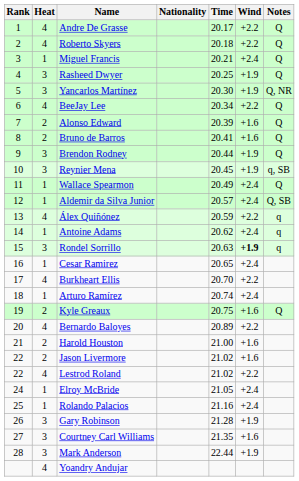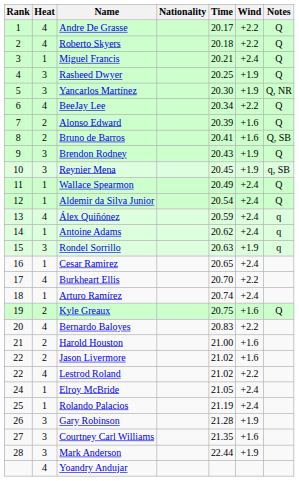Bruno de Barros | Notes: Q -> Q, SB
Brendon Rodney | Time: 20.44 -> 20.43
Aldemir da Silva Junior | Time: 20.57 -> 20.54
Aldemir da Silva Junior | Notes: Q, SB -> Q
Álex Quiñónez | Wind: +2.2 -> +2.4
Rondel Sorrillo | Wind: bold -> normal
Bernardo Baloyes | Time: 20.89 -> 20.83
Rolando Palacios | Time: 21.16 -> 21.19
